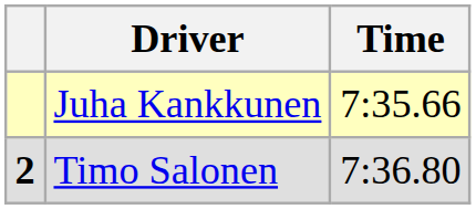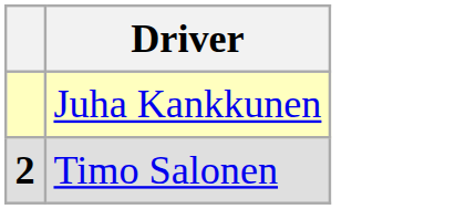- column: Time | 7:35.66 | 7:36.80
